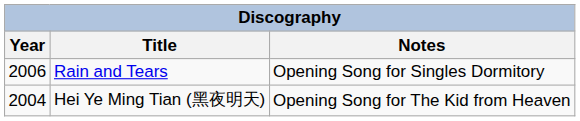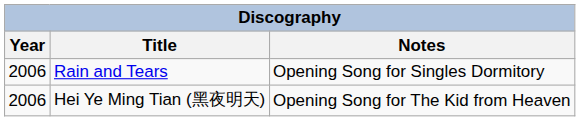Hei Ye Ming Tian (黑夜明天) | Year: 2004 -> 2006
